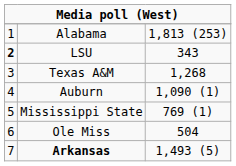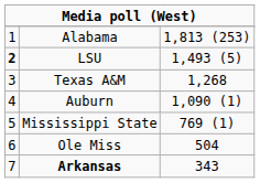LSU | column 3: 343 -> 1,493 (5)
Arkansas | column 3: 1,493 (5) -> 343
